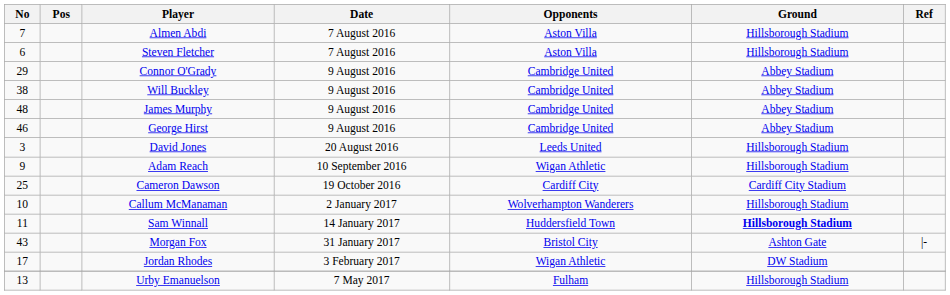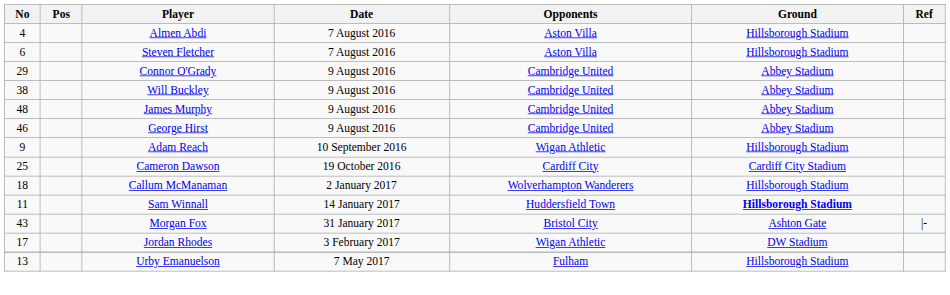Almen Abdi | No: 7 -> 4
- row: 3 | David Jones | 20 August 2016 | Leeds United | Hillsborough Stadium
Callum McManaman | No: 10 -> 18
